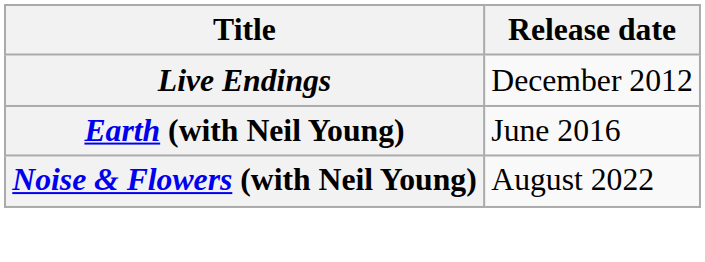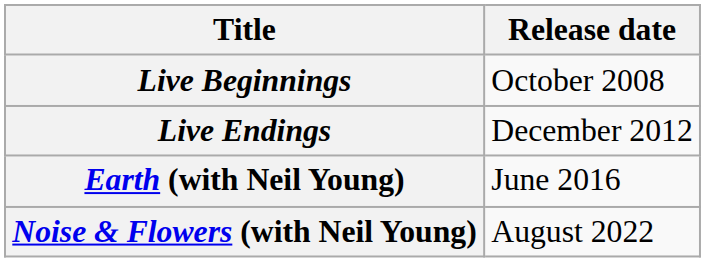+ row: Live Beginnings | October 2008
